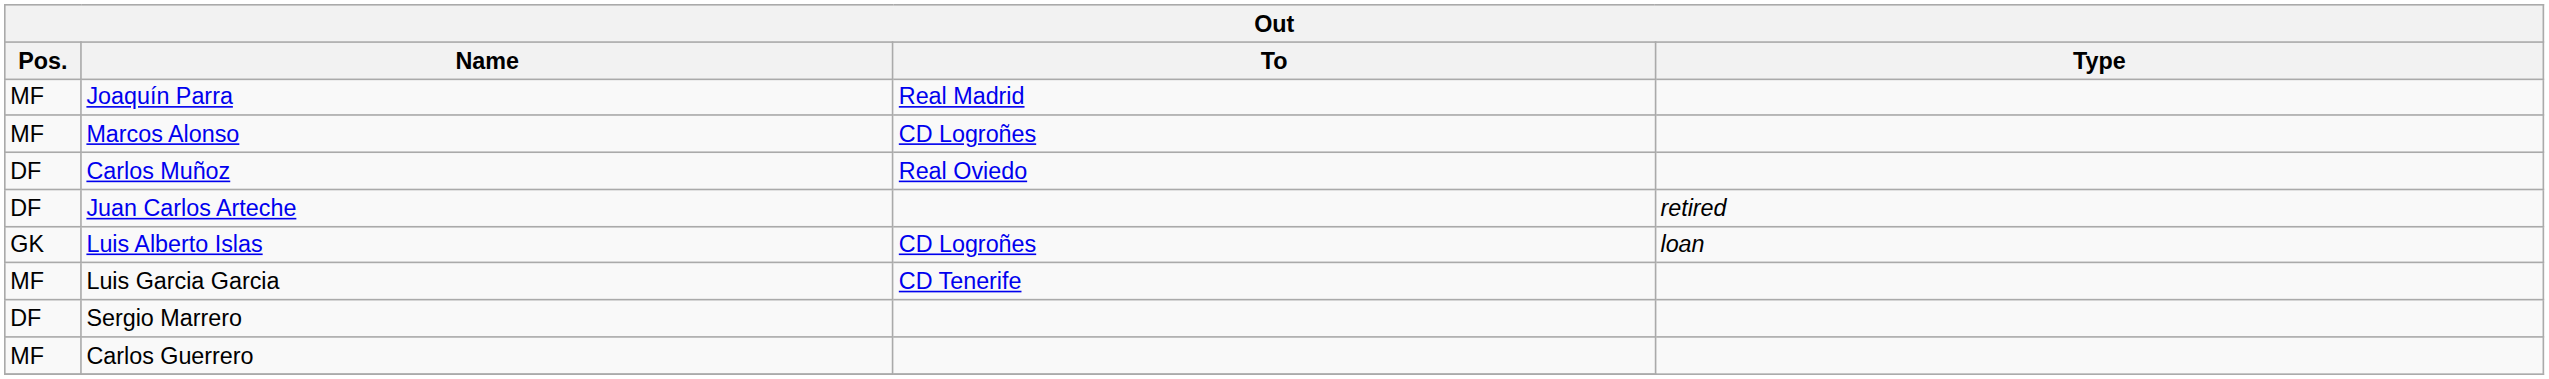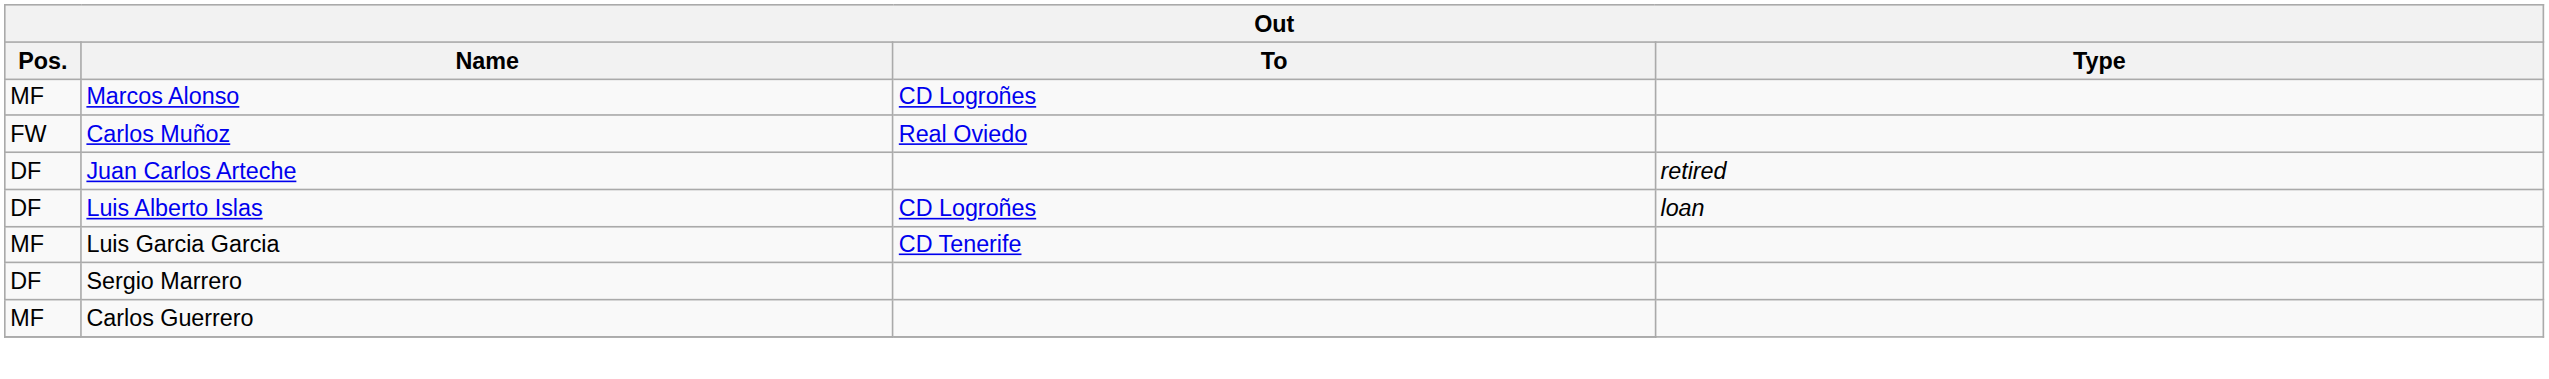- row: MF | Joaquín Parra | Real Madrid
Carlos Muñoz | Pos.: DF -> FW
Luis Alberto Islas | Pos.: GK -> DF
